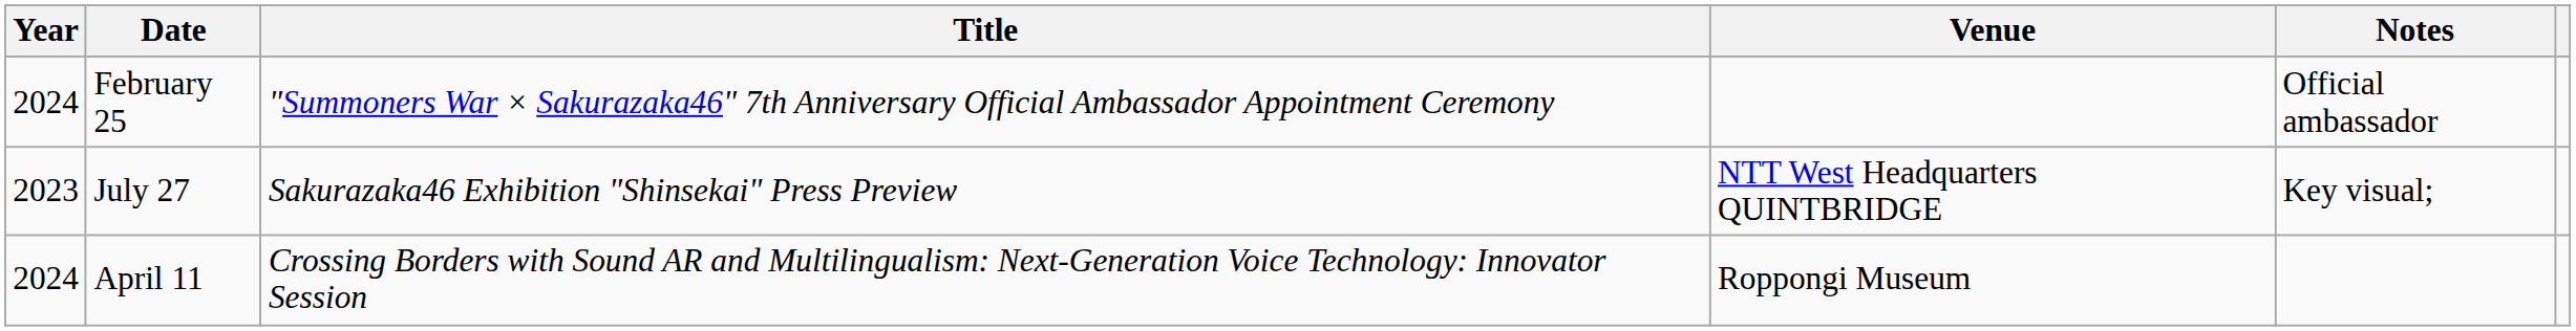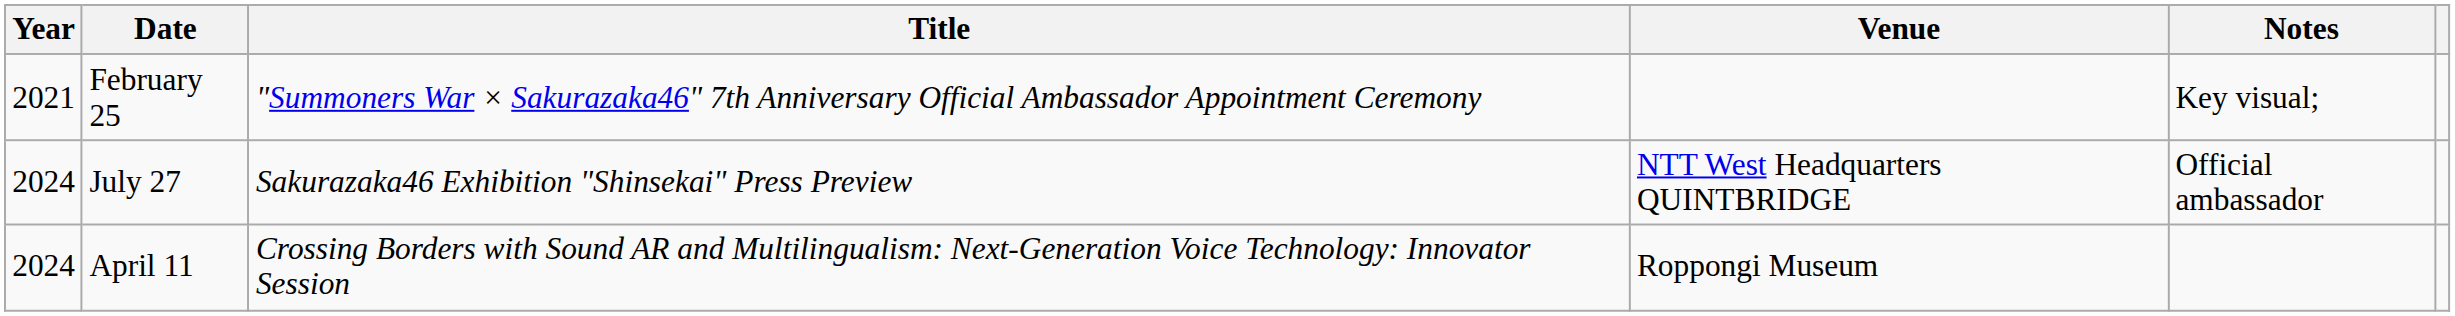February 25 | Year: 2024 -> 2021
February 25 | Notes: Official ambassador -> Key visual;
July 27 | Year: 2023 -> 2024
July 27 | Notes: Key visual; -> Official ambassador
